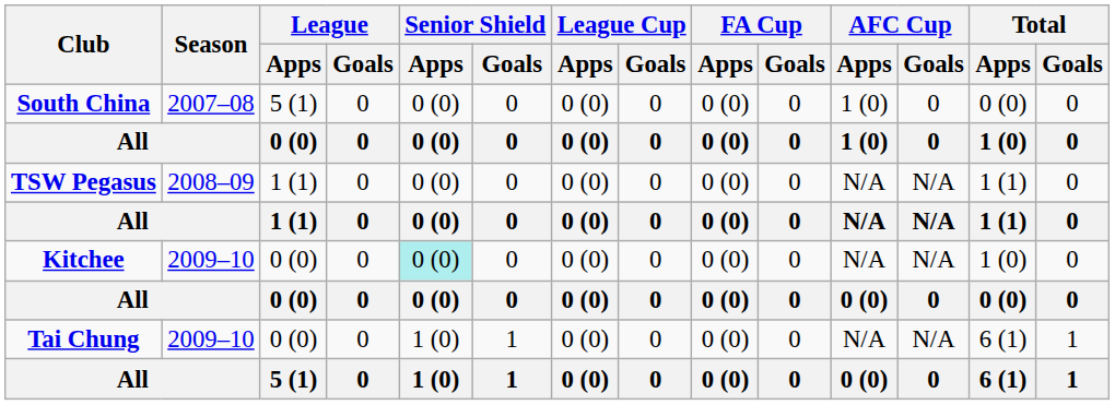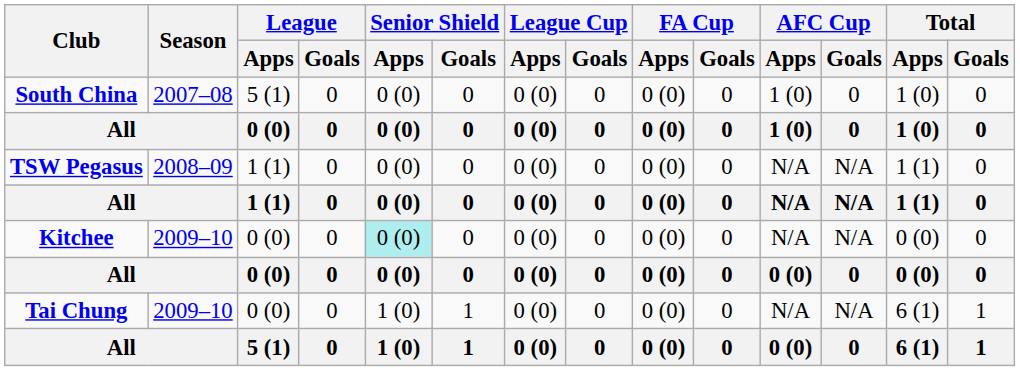South China | Total / Apps: 0 (0) -> 1 (0)
Kitchee | Total / Apps: 1 (0) -> 0 (0)
